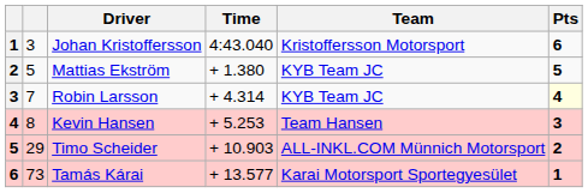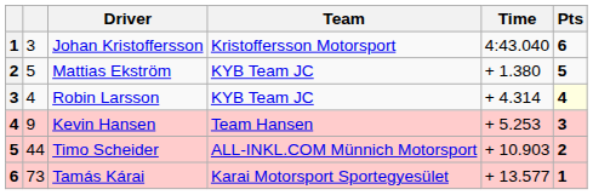columns swapped: Team <-> Time
Robin Larsson | column 2: 7 -> 4
Kevin Hansen | column 2: 8 -> 9
Timo Scheider | column 2: 29 -> 44
